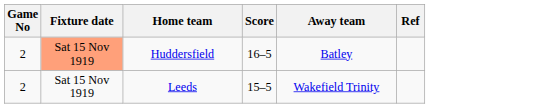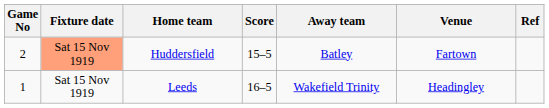+ column: Venue | Fartown | Headingley
Huddersfield | Score: 16–5 -> 15–5
Leeds | Game No: 2 -> 1
Leeds | Score: 15–5 -> 16–5
